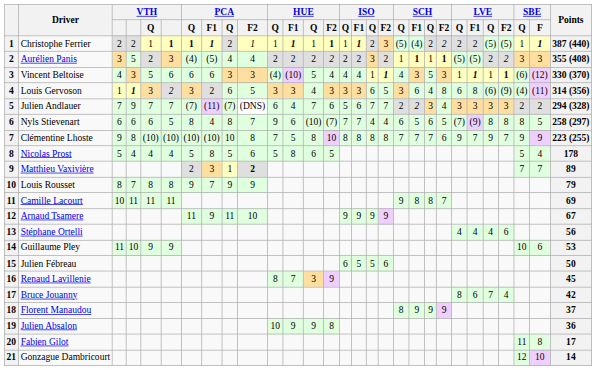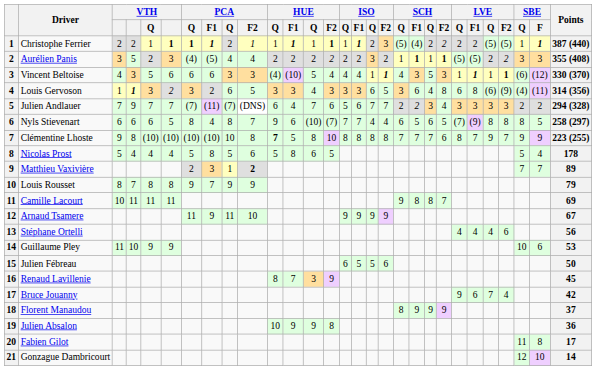Clémentine Lhoste | column 11: normal -> bold
Clémentine Lhoste | column 23: 9 -> 8
Bruce Jouanny | column 23: 8 -> 9
